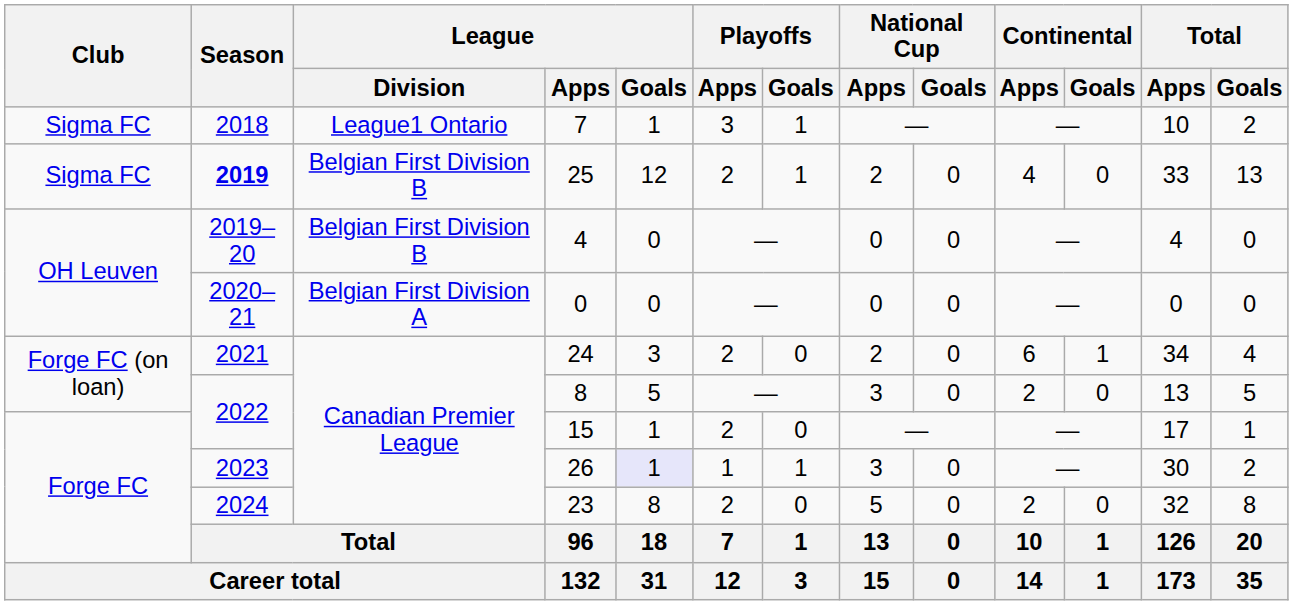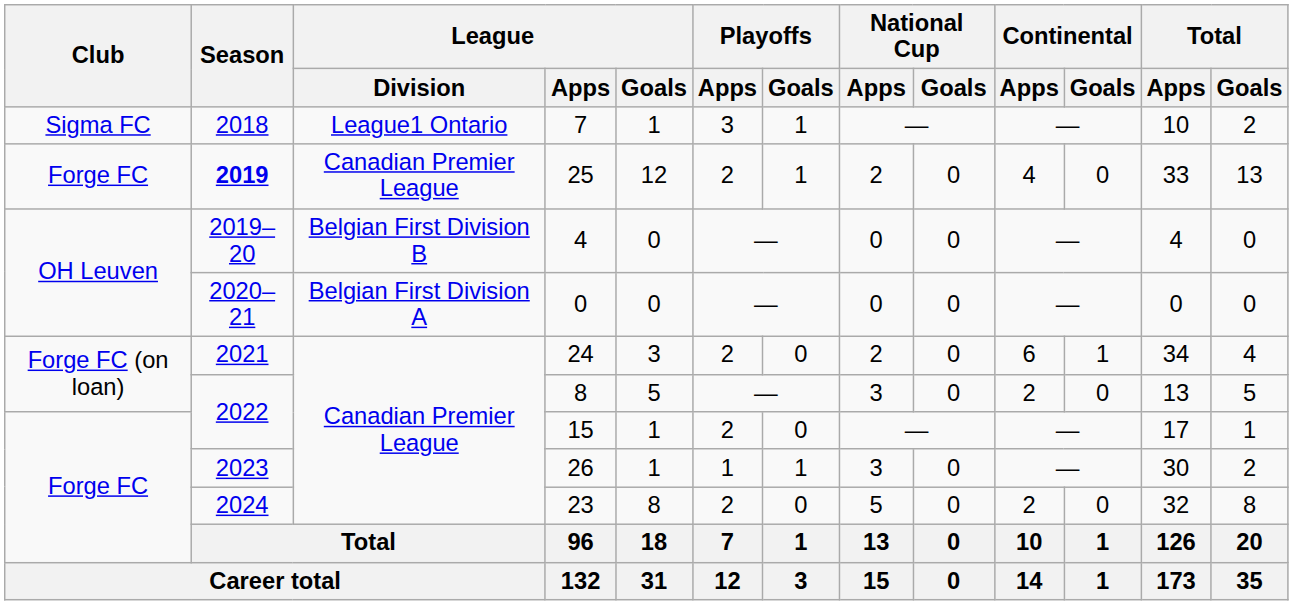25 | Club: Sigma FC -> Forge FC
25 | League / Division: Belgian First Division B -> Canadian Premier League
26 | League / Goals: lavender background -> no background
